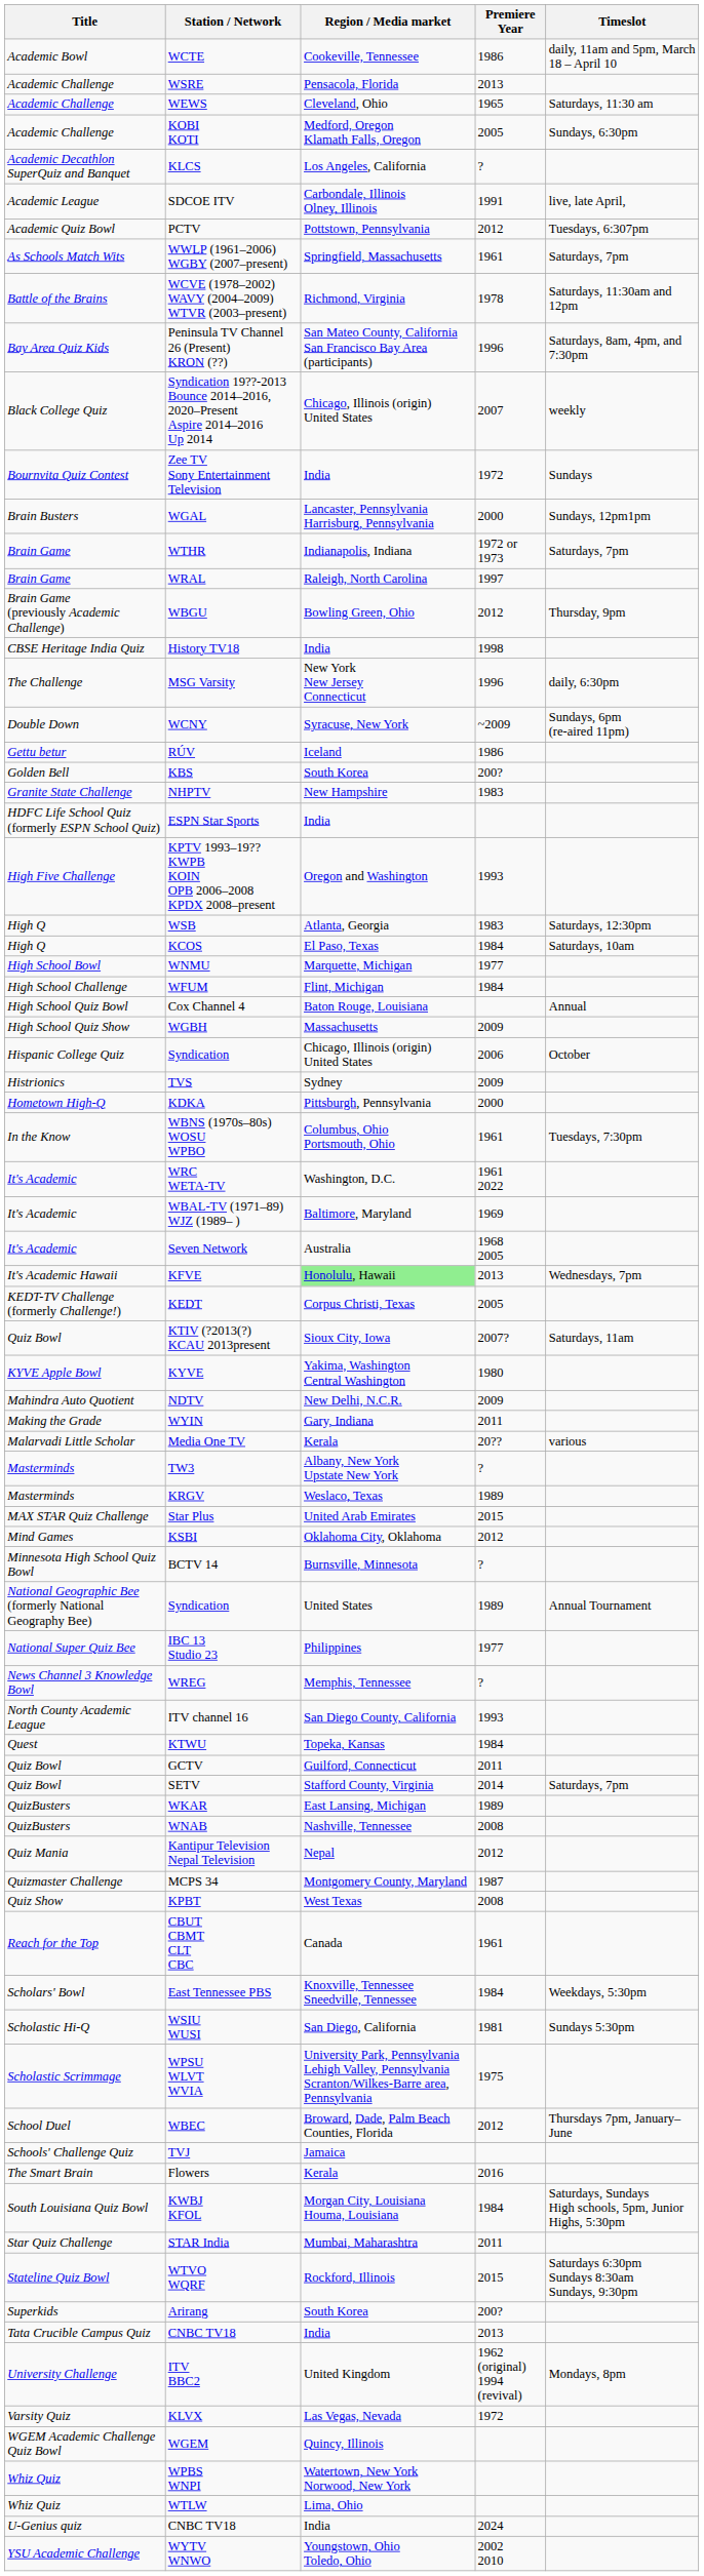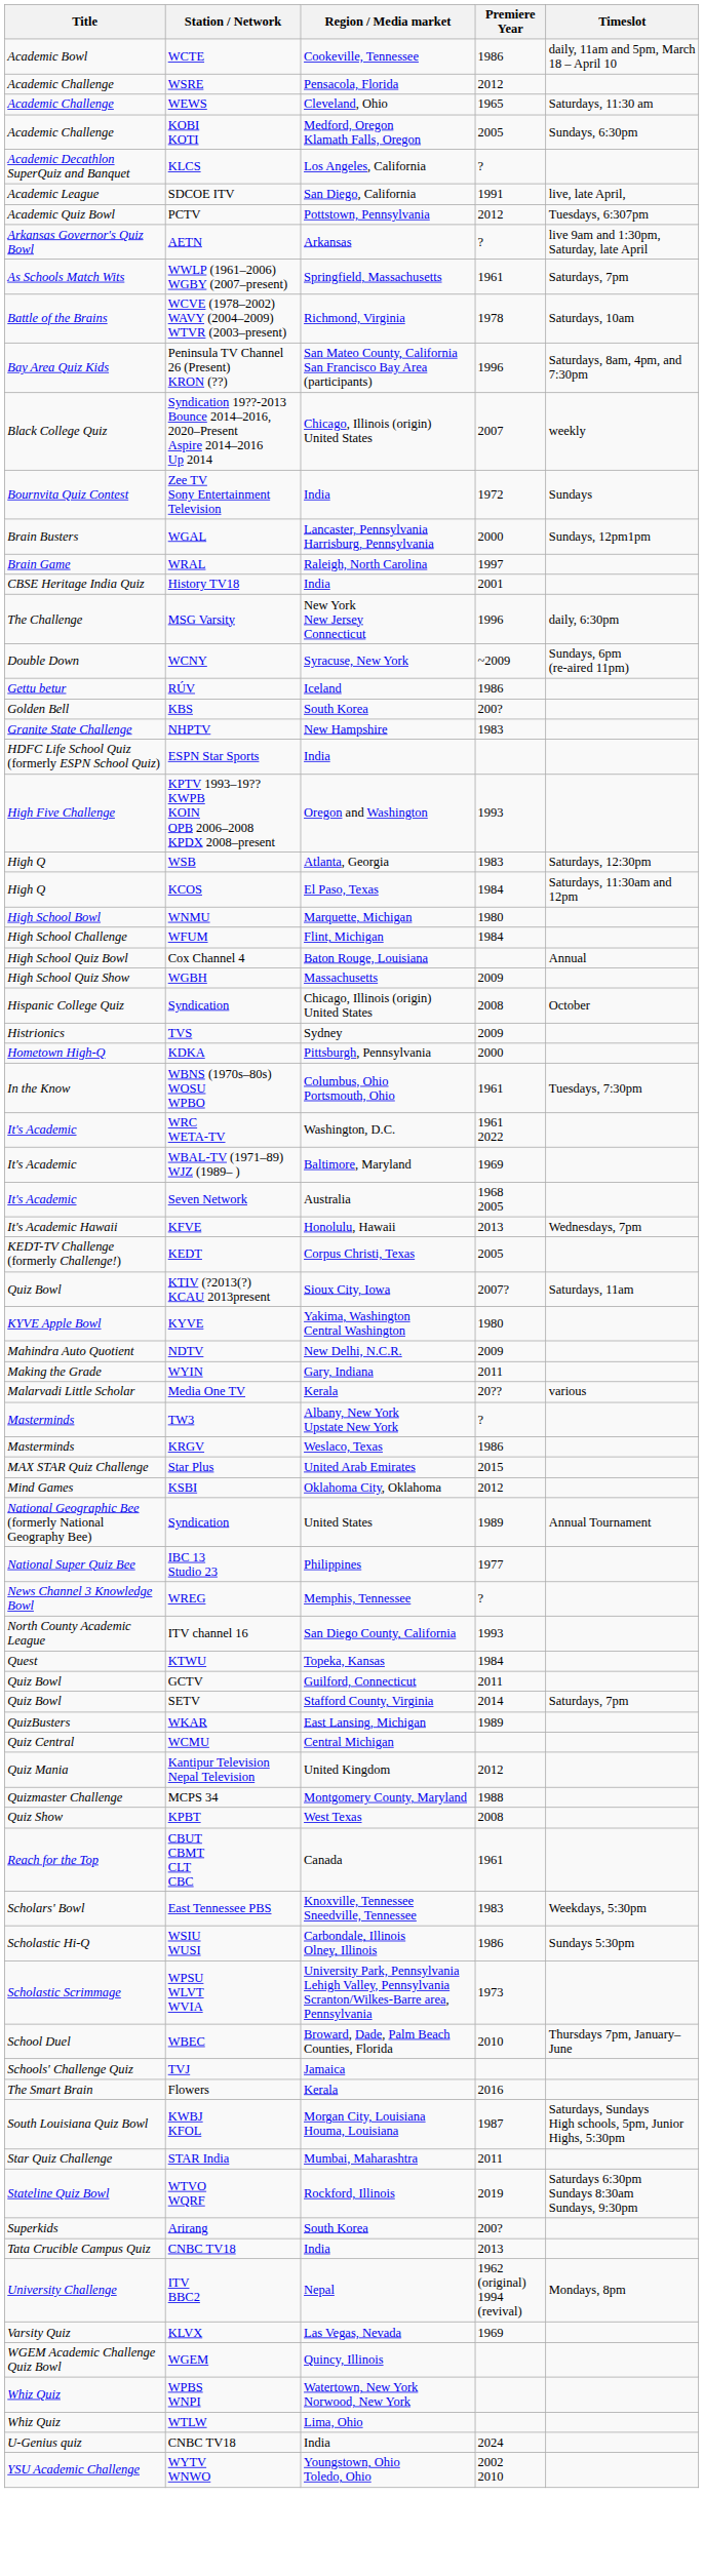WSRE | Premiere Year: 2013 -> 2012
SDCOE ITV | Region / Media market: Carbondale, Illinois Olney, Illinois -> San Diego, California
+ row: Arkansas Governor's Quiz Bowl | AETN | Arkansas | ? | live 9am and 1:30pm, Saturday, late April
WCVE (1978–2002) WAVY (2004–2009) WTVR (2003–present) | Timeslot: Saturdays, 11:30am and 12pm -> Saturdays, 10am
- row: Brain Game | WTHR | Indianapolis, Indiana | 1972 or 1973 | Saturdays, 7pm
- row: Brain Game (previously Academic Challenge) | WBGU | Bowling Green, Ohio | 2012 | Thursday, 9pm
History TV18 | Premiere Year: 1998 -> 2001
KCOS | Timeslot: Saturdays, 10am -> Saturdays, 11:30am and 12pm
WNMU | Premiere Year: 1977 -> 1980
Hispanic College Quiz / Syndication | Premiere Year: 2006 -> 2008
KFVE | Region / Media market: lightgreen background -> no background
KRGV | Premiere Year: 1989 -> 1986
- row: Minnesota High School Quiz Bowl | BCTV 14 | Burnsville, Minnesota | ?
- row: QuizBusters | WNAB | Nashville, Tennessee | 2008
+ row: Quiz Central | WCMU | Central Michigan
Kantipur Television Nepal Television | Region / Media market: Nepal -> United Kingdom
MCPS 34 | Premiere Year: 1987 -> 1988
East Tennessee PBS | Premiere Year: 1984 -> 1983
WSIU WUSI | Region / Media market: San Diego, California -> Carbondale, Illinois Olney, Illinois
WSIU WUSI | Premiere Year: 1981 -> 1986
WPSU WLVT WVIA | Premiere Year: 1975 -> 1973
WBEC | Premiere Year: 2012 -> 2010
KWBJ KFOL | Premiere Year: 1984 -> 1987
WTVO WQRF | Premiere Year: 2015 -> 2019
ITV BBC2 | Region / Media market: United Kingdom -> Nepal
KLVX | Premiere Year: 1972 -> 1969
